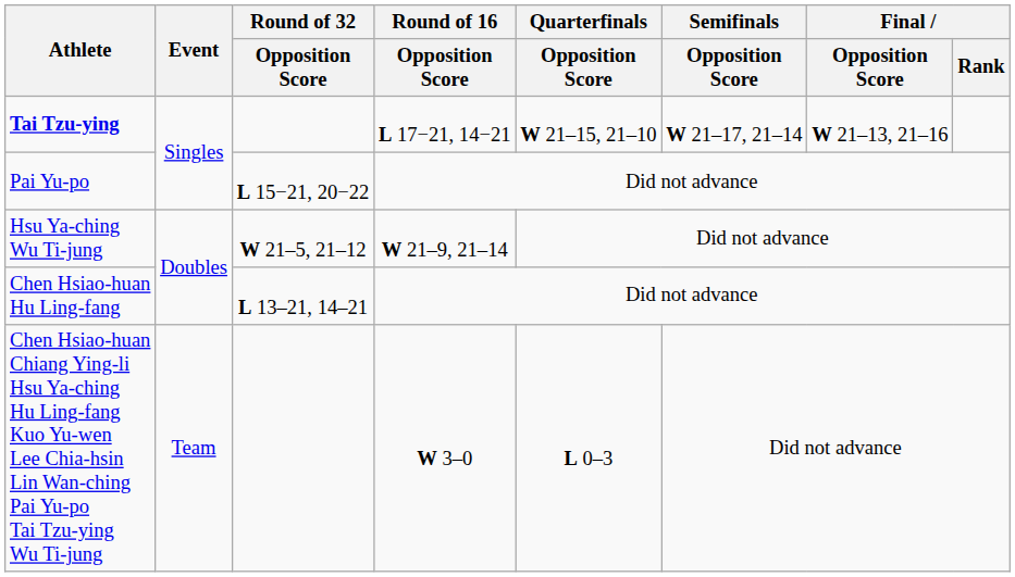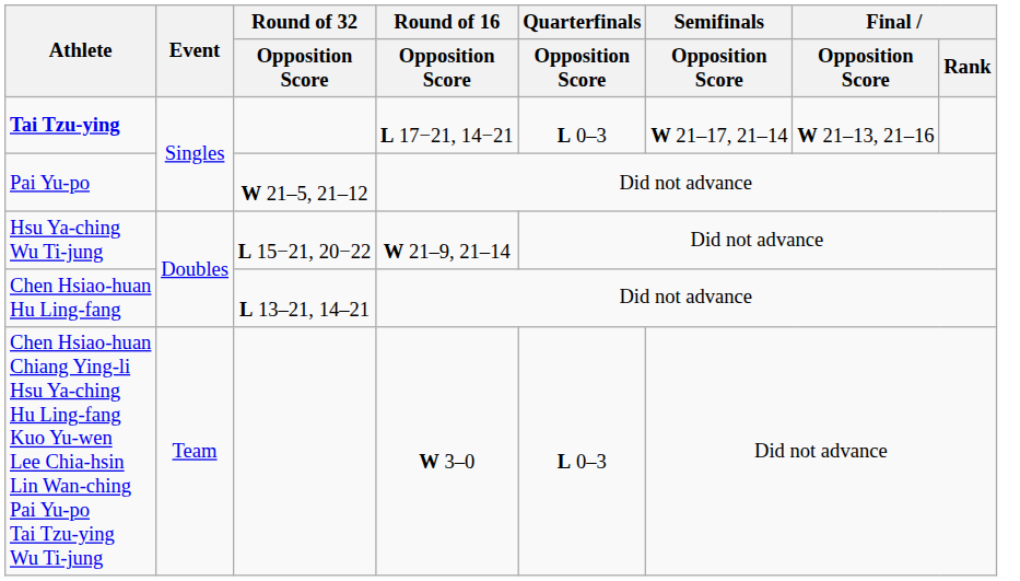Tai Tzu-ying | Quarterfinals / Opposition Score: W 21–15, 21–10 -> L 0–3
Pai Yu-po | Round of 32 / Opposition Score: L 15−21, 20−22 -> W 21–5, 21–12
Hsu Ya-ching Wu Ti-jung | Round of 32 / Opposition Score: W 21–5, 21–12 -> L 15−21, 20−22
